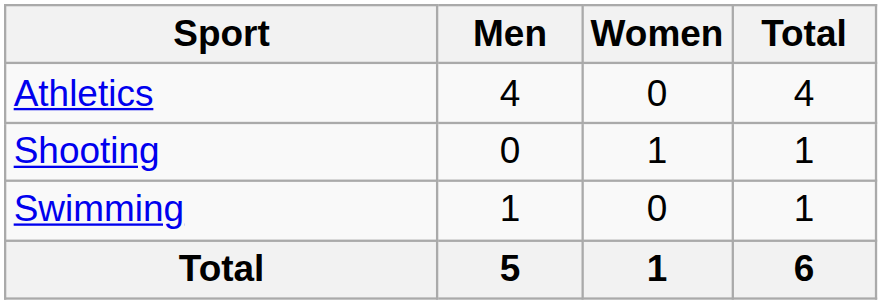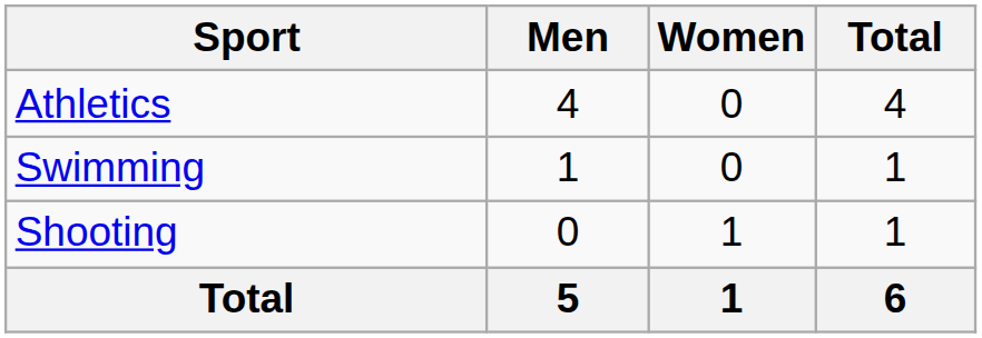rows swapped: Shooting <-> Swimming
